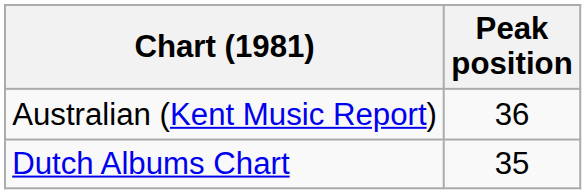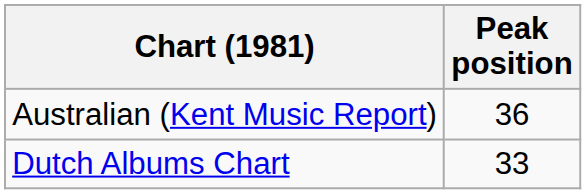Dutch Albums Chart | Peak position: 35 -> 33
